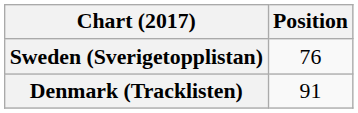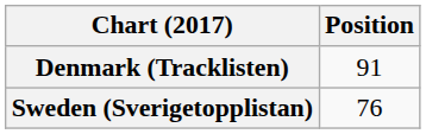rows swapped: Denmark (Tracklisten) <-> Sweden (Sverigetopplistan)
